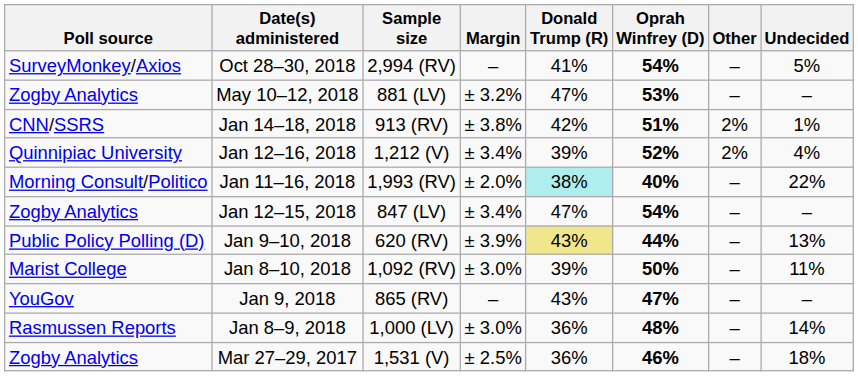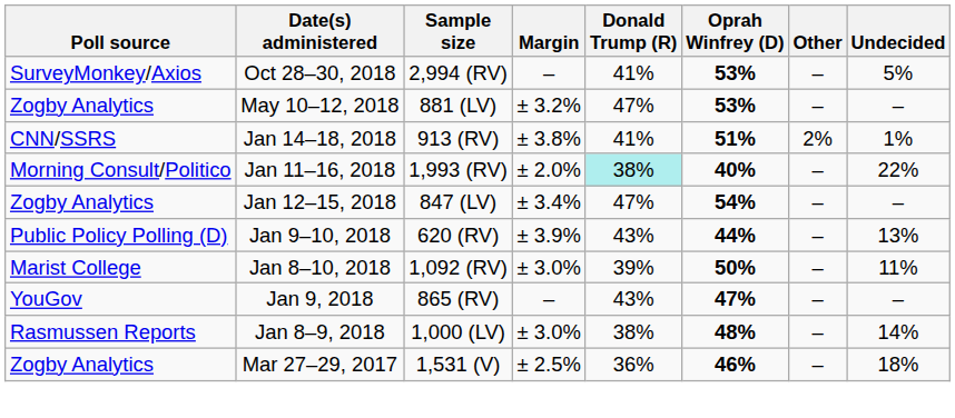Oct 28–30, 2018 | Oprah Winfrey (D): 54% -> 53%
Jan 14–18, 2018 | Donald Trump (R): 42% -> 41%
- row: Quinnipiac University | Jan 12–16, 2018 | 1,212 (V) | ± 3.4% | 39% | 52% | 2% | 4%
Jan 9–10, 2018 | Donald Trump (R): khaki background -> no background
Jan 8–9, 2018 | Donald Trump (R): 36% -> 38%
